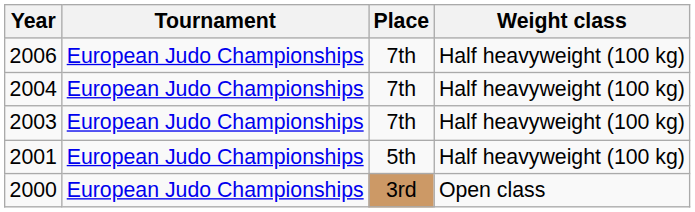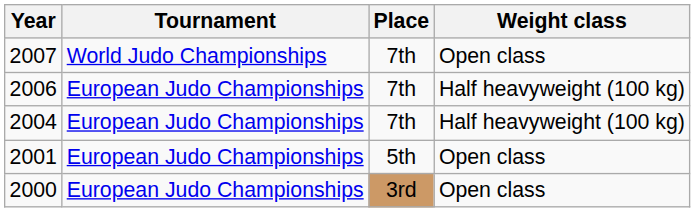+ row: 2007 | World Judo Championships | 7th | Open class
- row: 2003 | European Judo Championships | 7th | Half heavyweight (100 kg)
2001 | Weight class: Half heavyweight (100 kg) -> Open class
